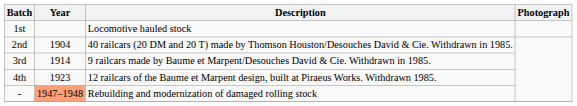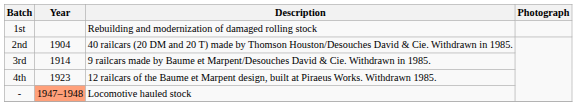1st | Description: Locomotive hauled stock -> Rebuilding and modernization of damaged rolling stock
- | Description: Rebuilding and modernization of damaged rolling stock -> Locomotive hauled stock
